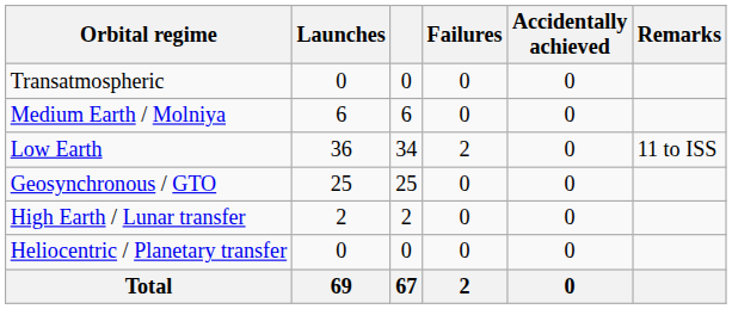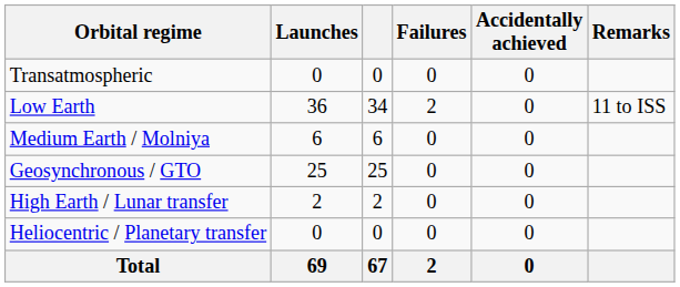rows swapped: Low Earth <-> Medium Earth / Molniya
